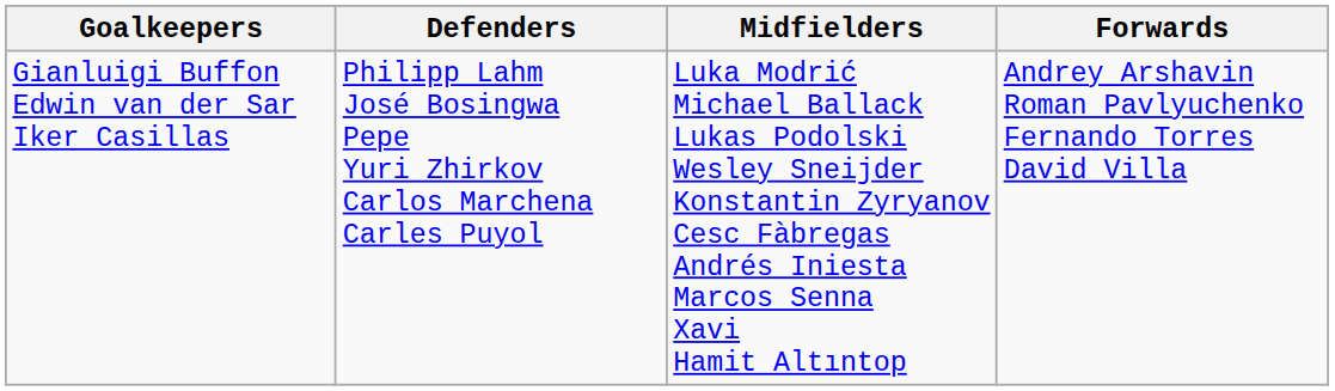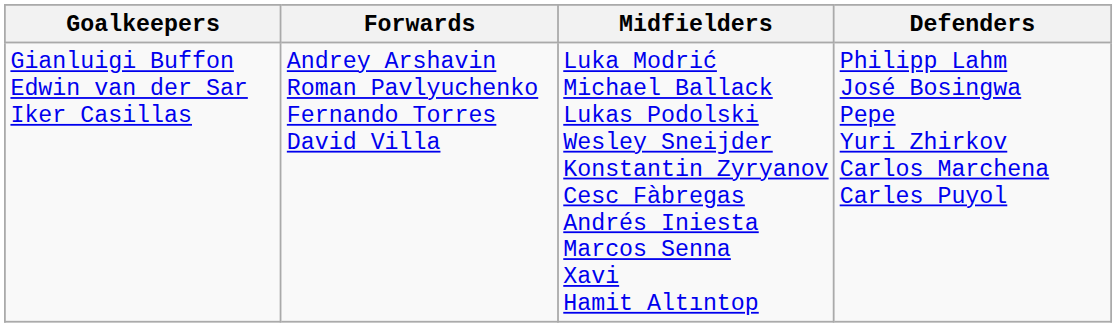columns swapped: Defenders <-> Forwards
